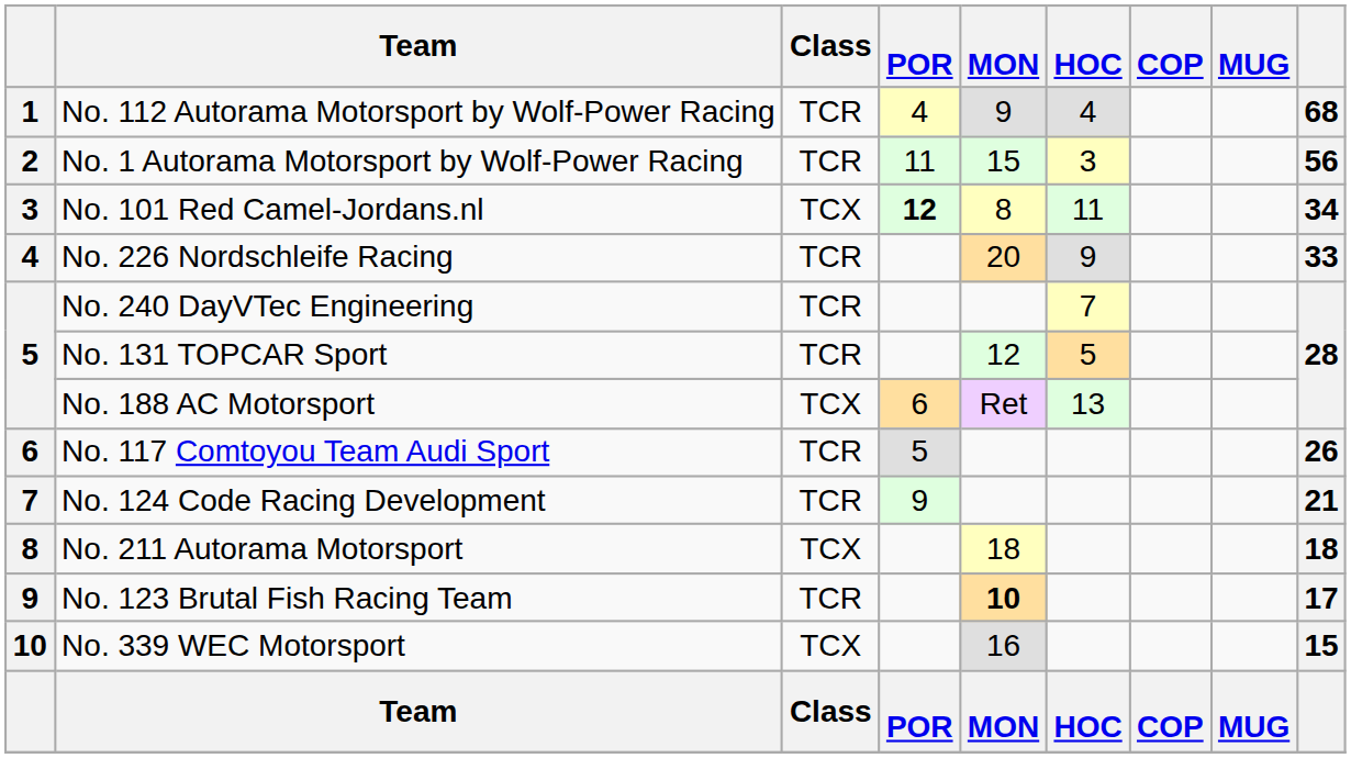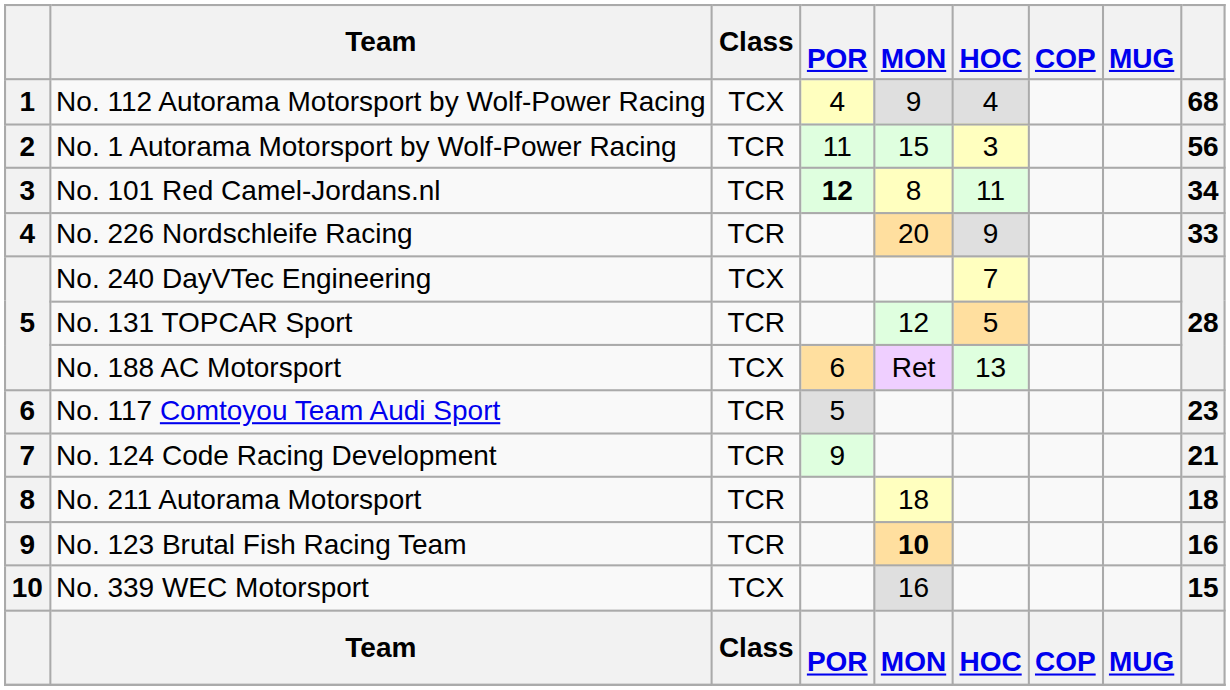No. 112 Autorama Motorsport by Wolf-Power Racing | Class: TCR -> TCX
No. 101 Red Camel-Jordans.nl | Class: TCX -> TCR
No. 240 DayVTec Engineering | Class: TCR -> TCX
No. 117 Comtoyou Team Audi Sport | column 9: 26 -> 23
No. 211 Autorama Motorsport | Class: TCX -> TCR
No. 123 Brutal Fish Racing Team | column 9: 17 -> 16
